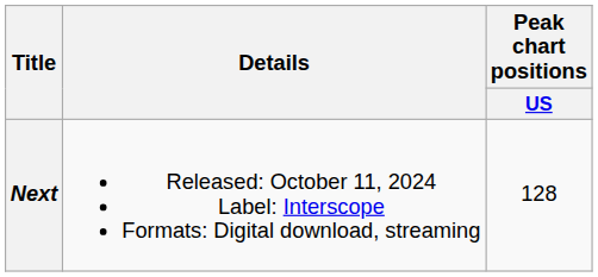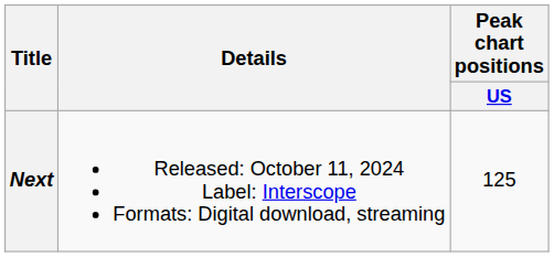Next | Peak chart positions / US: 128 -> 125
